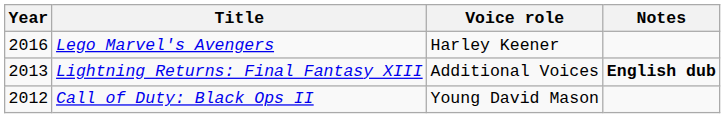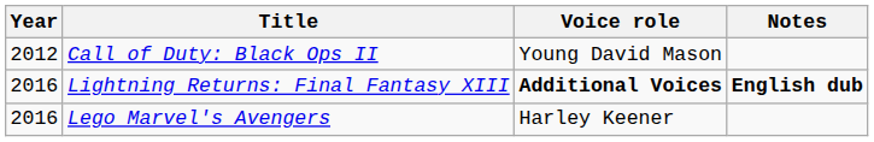rows swapped: Call of Duty: Black Ops II <-> Lego Marvel's Avengers
Lightning Returns: Final Fantasy XIII | Year: 2013 -> 2016
Lightning Returns: Final Fantasy XIII | Voice role: normal -> bold
